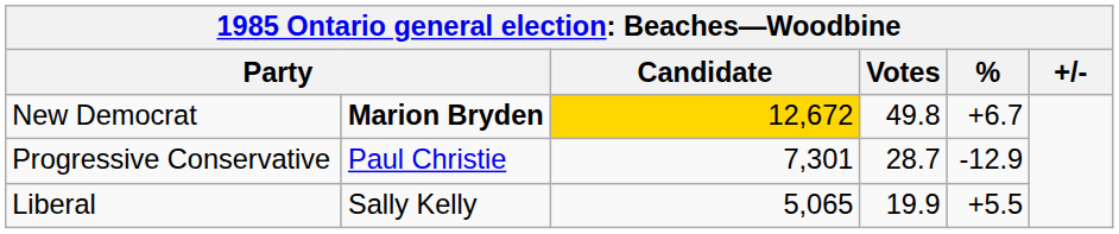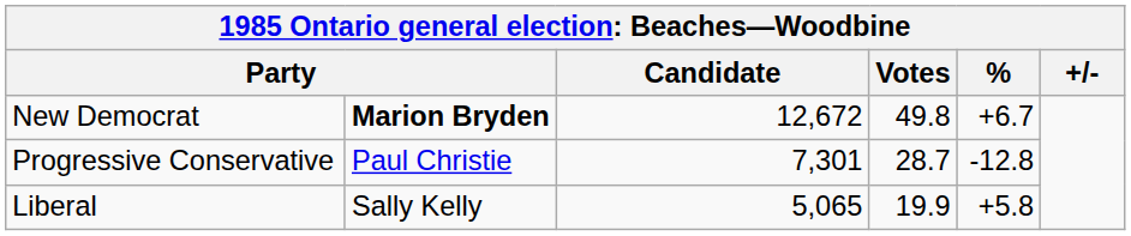New Democrat | Candidate: gold background -> no background
Progressive Conservative | %: -12.9 -> -12.8
Liberal | %: +5.5 -> +5.8
